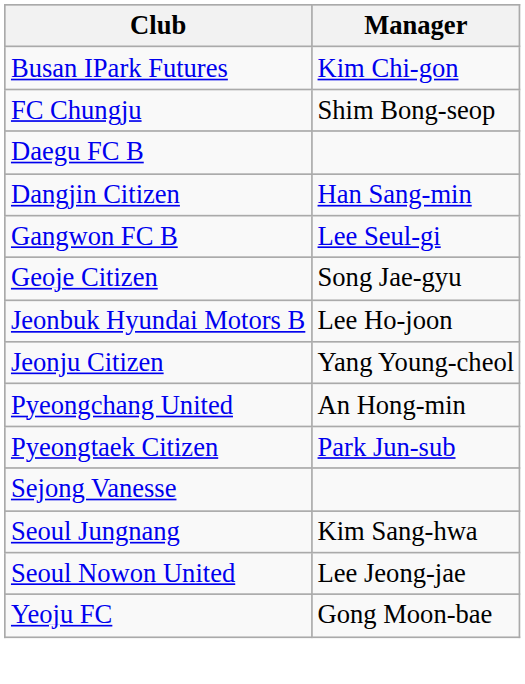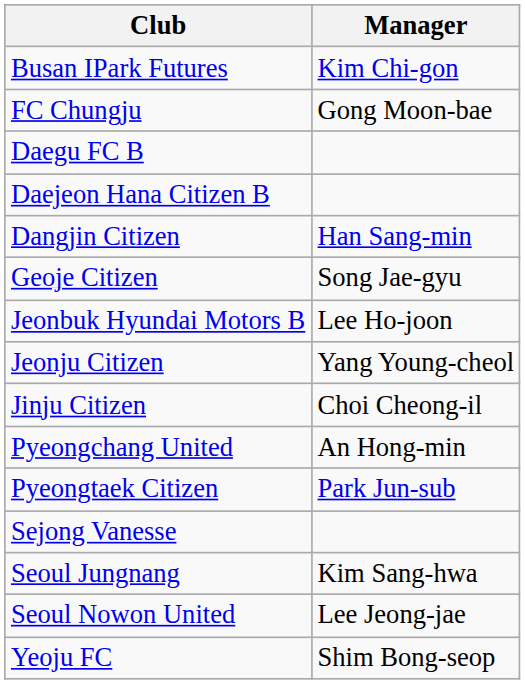FC Chungju | Manager: Shim Bong-seop -> Gong Moon-bae
+ row: Daejeon Hana Citizen B
- row: Gangwon FC B | Lee Seul-gi
+ row: Jinju Citizen | Choi Cheong-il
Yeoju FC | Manager: Gong Moon-bae -> Shim Bong-seop
